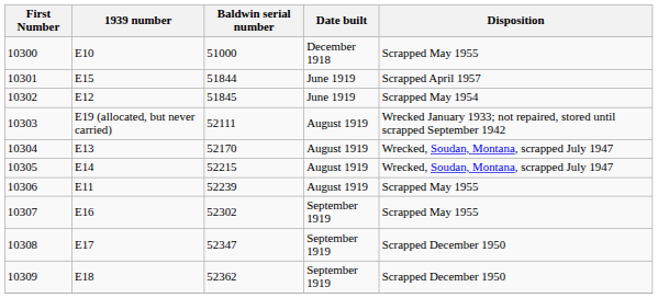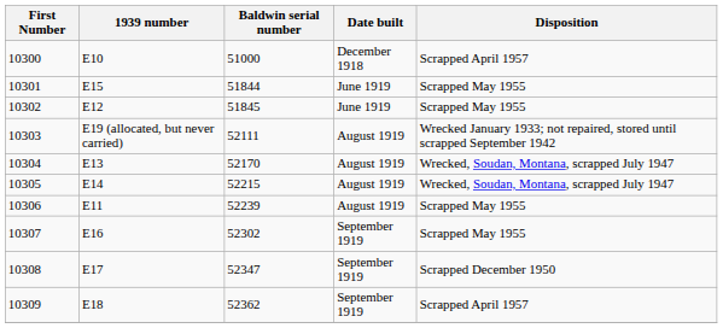10300 | Disposition: Scrapped May 1955 -> Scrapped April 1957
10301 | Disposition: Scrapped April 1957 -> Scrapped May 1955
10302 | Disposition: Scrapped May 1954 -> Scrapped May 1955
10309 | Disposition: Scrapped December 1950 -> Scrapped April 1957
